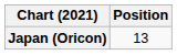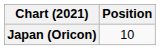Japan (Oricon) | Position: 13 -> 10
